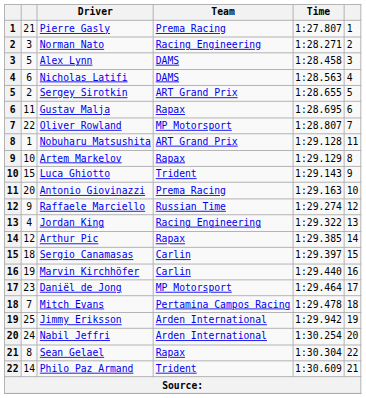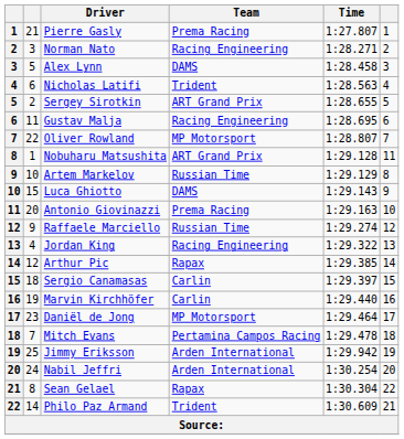Nicholas Latifi | Team: DAMS -> Trident
Gustav Malja | Team: Rapax -> Racing Engineering
Artem Markelov | Team: Rapax -> Russian Time
Luca Ghiotto | Team: Trident -> DAMS
